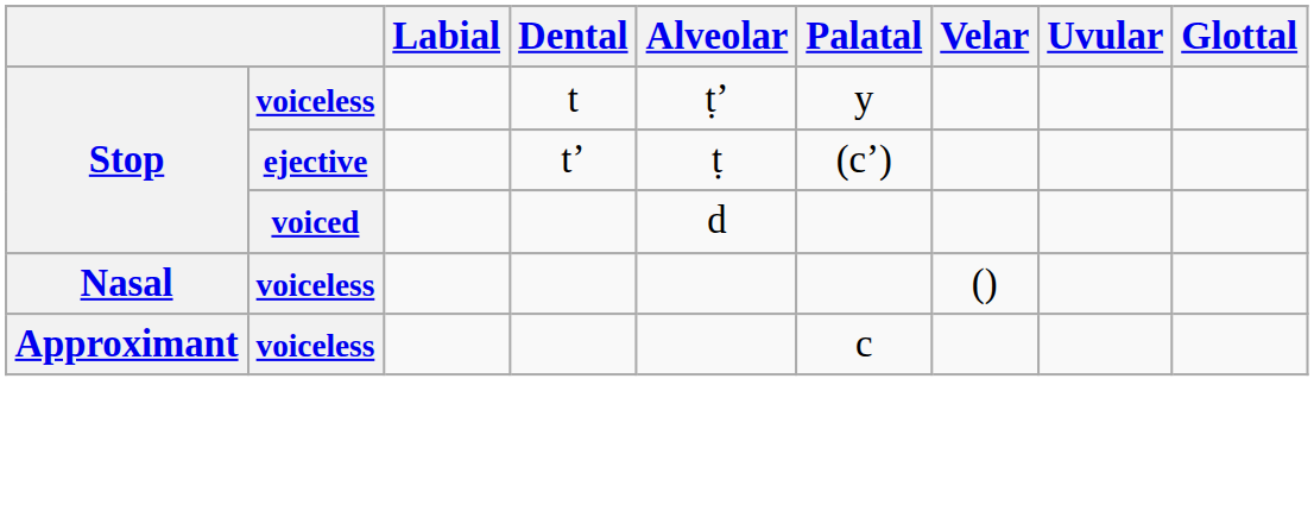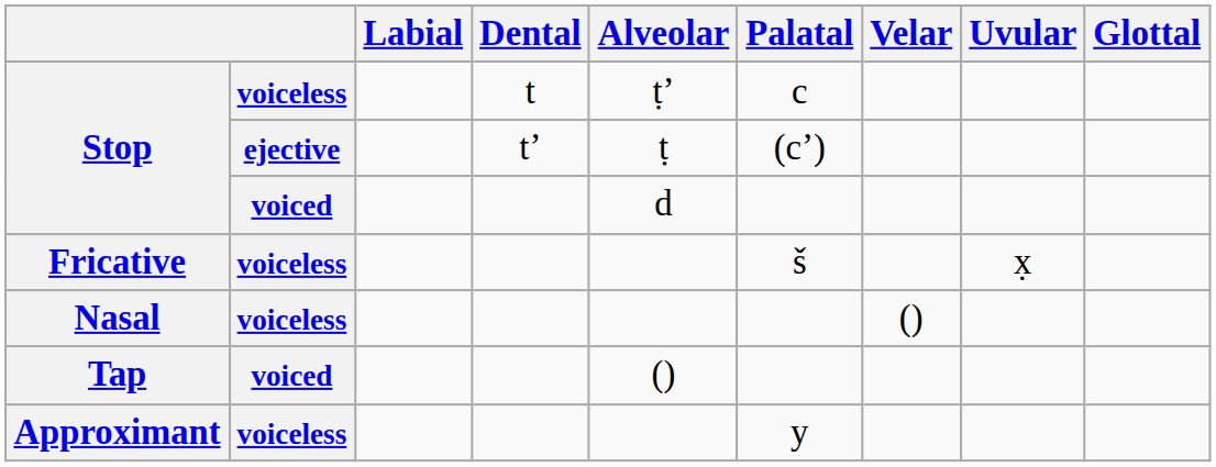Stop / voiceless | Palatal: y -> c
+ row: Fricative | voiceless | š | x̣
+ row: Tap | voiced | ()
Approximant | Palatal: c -> y
